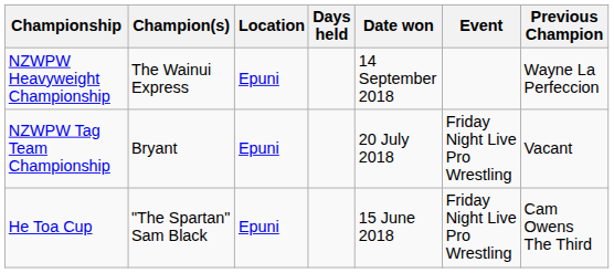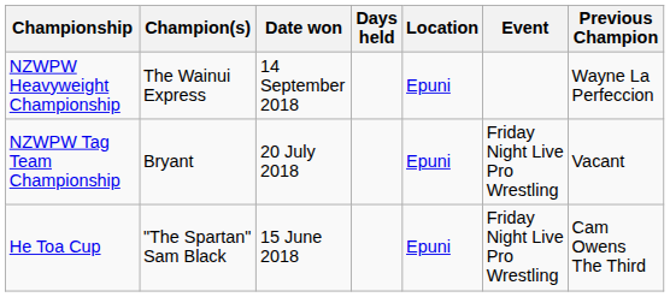columns swapped: Date won <-> Location
